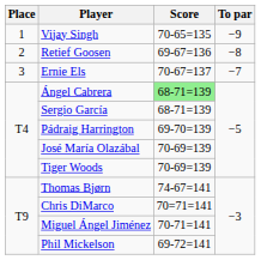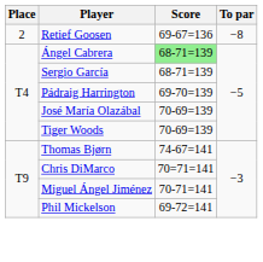- row: 1 | Vijay Singh | 70-65=135 | −9
- row: 3 | Ernie Els | 70-67=137 | −7
